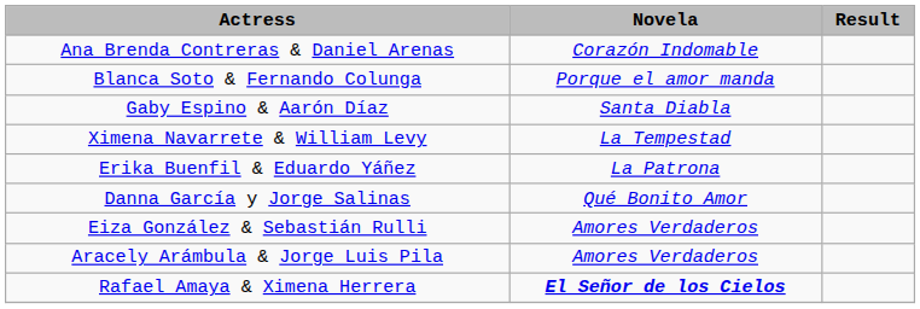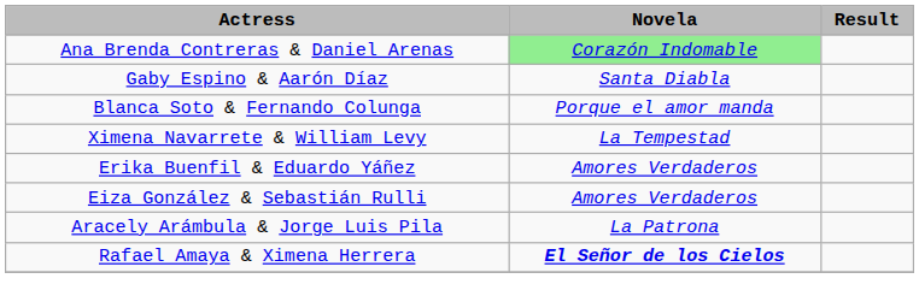Ana Brenda Contreras & Daniel Arenas | Novela: no background -> lightgreen background
rows swapped: Gaby Espino & Aarón Díaz <-> Blanca Soto & Fernando Colunga
Erika Buenfil & Eduardo Yáñez | Novela: La Patrona -> Amores Verdaderos
- row: Danna García y Jorge Salinas | Qué Bonito Amor
Aracely Arámbula & Jorge Luis Pila | Novela: Amores Verdaderos -> La Patrona
